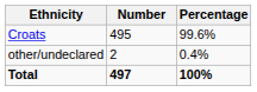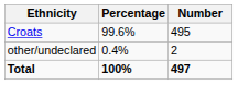columns swapped: Number <-> Percentage
